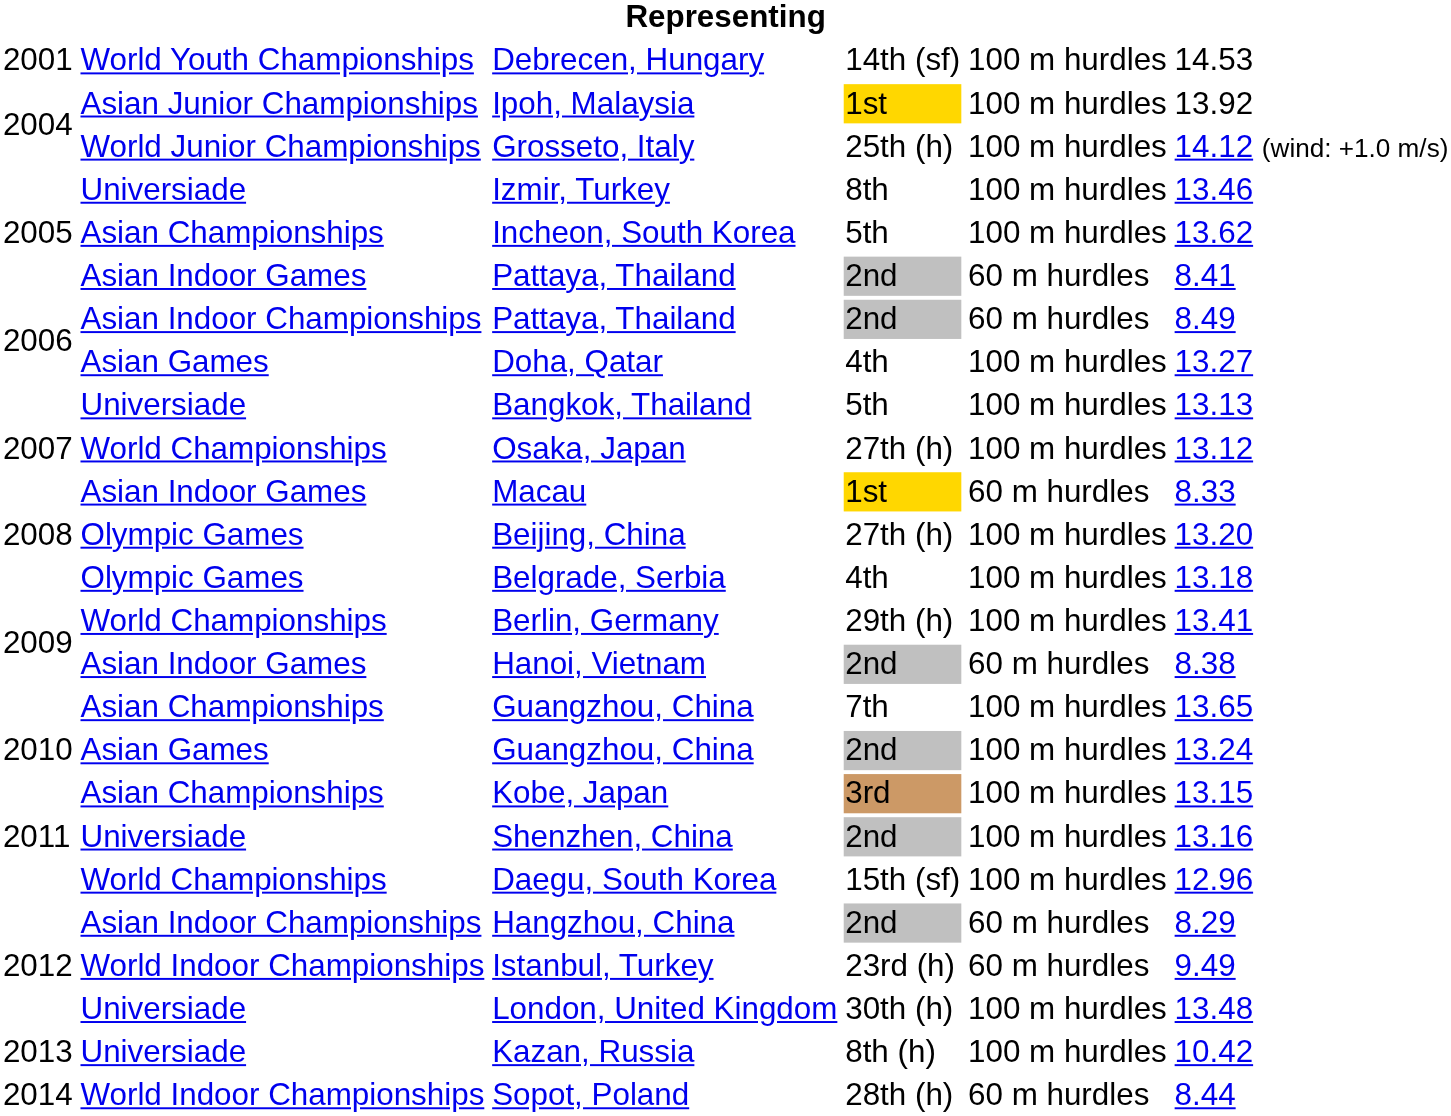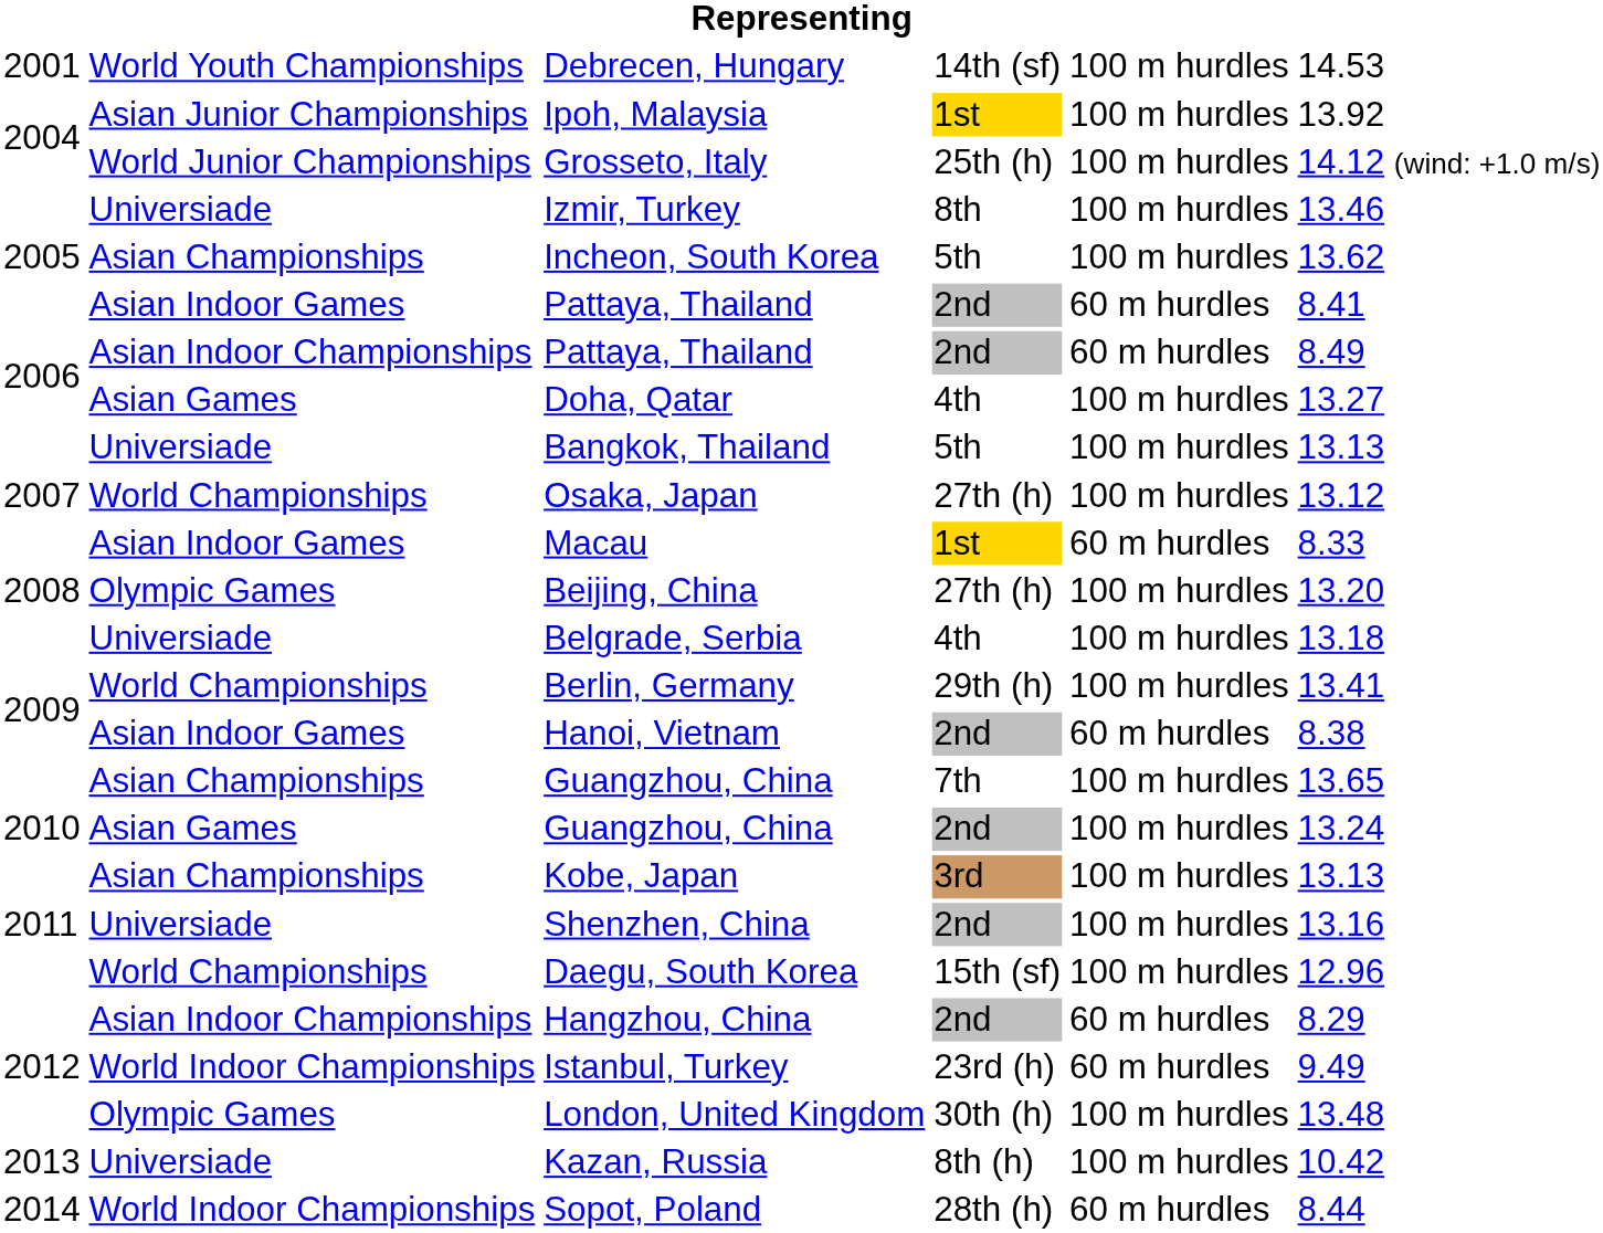Belgrade, Serbia | column 2: Olympic Games -> Universiade
Kobe, Japan | column 6: 13.15 -> 13.13
London, United Kingdom | column 2: Universiade -> Olympic Games
